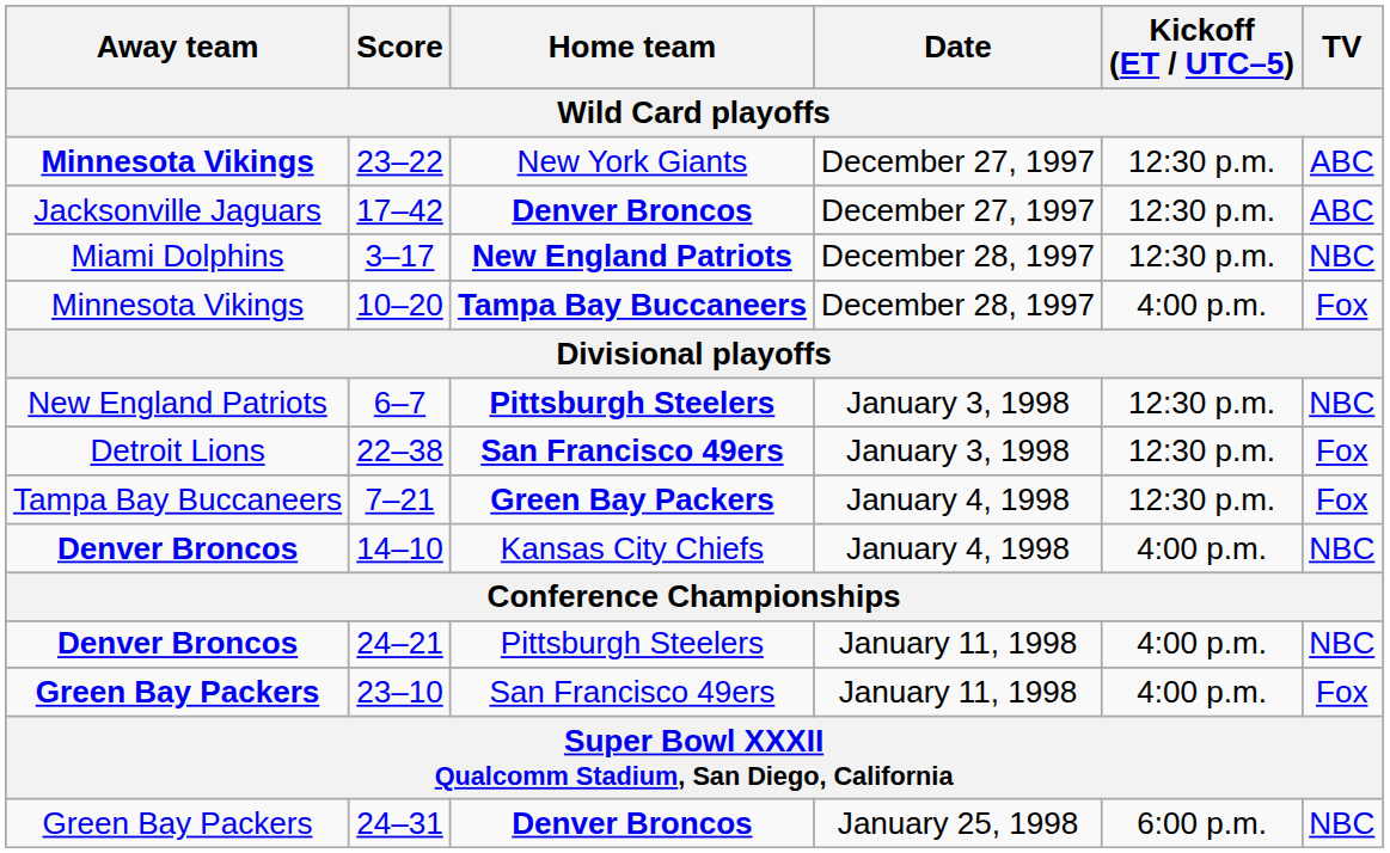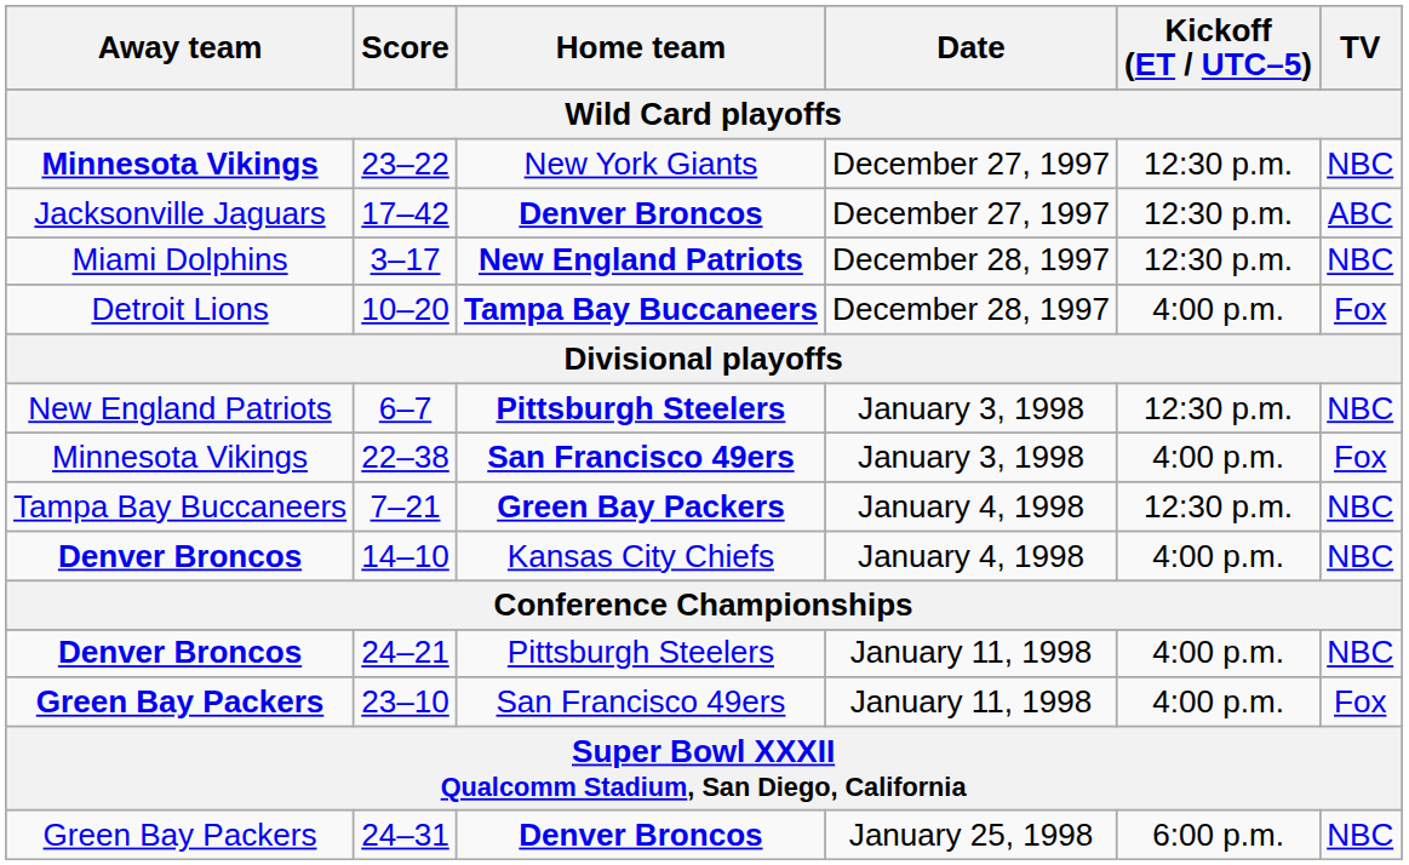23–22 | TV: ABC -> NBC
10–20 | Away team: Minnesota Vikings -> Detroit Lions
22–38 | Away team: Detroit Lions -> Minnesota Vikings
22–38 | Kickoff (ET / UTC–5): 12:30 p.m. -> 4:00 p.m.
7–21 | TV: Fox -> NBC
